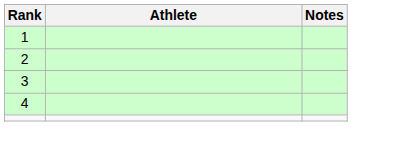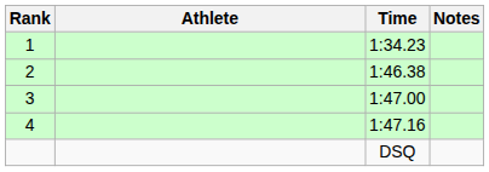+ column: Time | 1:34.23 | 1:46.38 | 1:47.00 | 1:47.16 | DSQ
